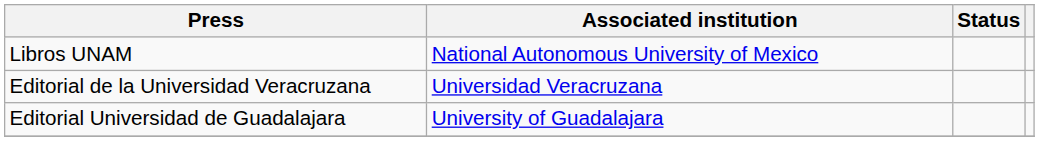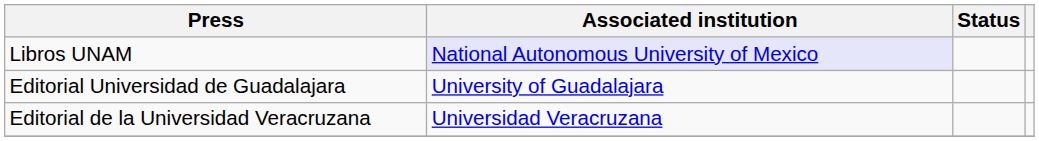Libros UNAM | Associated institution: no background -> lavender background
rows swapped: Editorial de la Universidad Veracruzana <-> Editorial Universidad de Guadalajara
